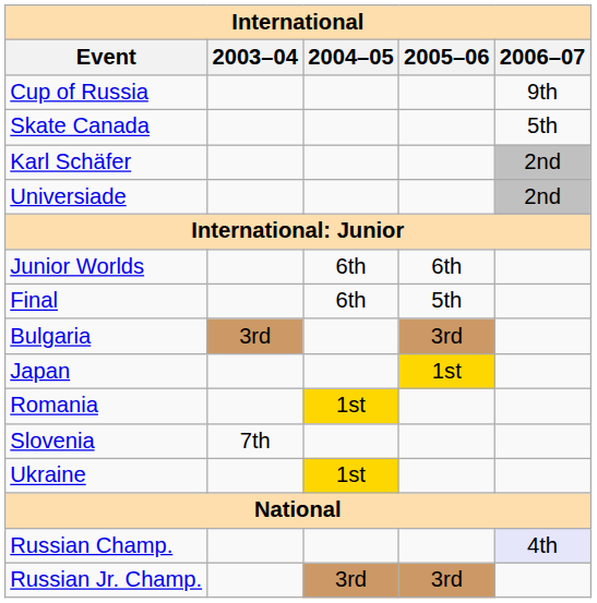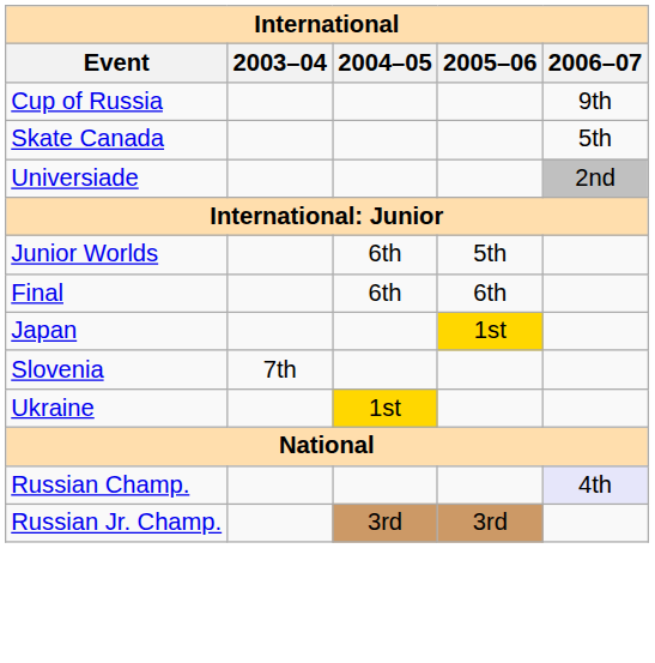- row: Karl Schäfer | 2nd
Junior Worlds | 2005–06: 6th -> 5th
Final | 2005–06: 5th -> 6th
- row: Bulgaria | 3rd | 3rd
- row: Romania | 1st
